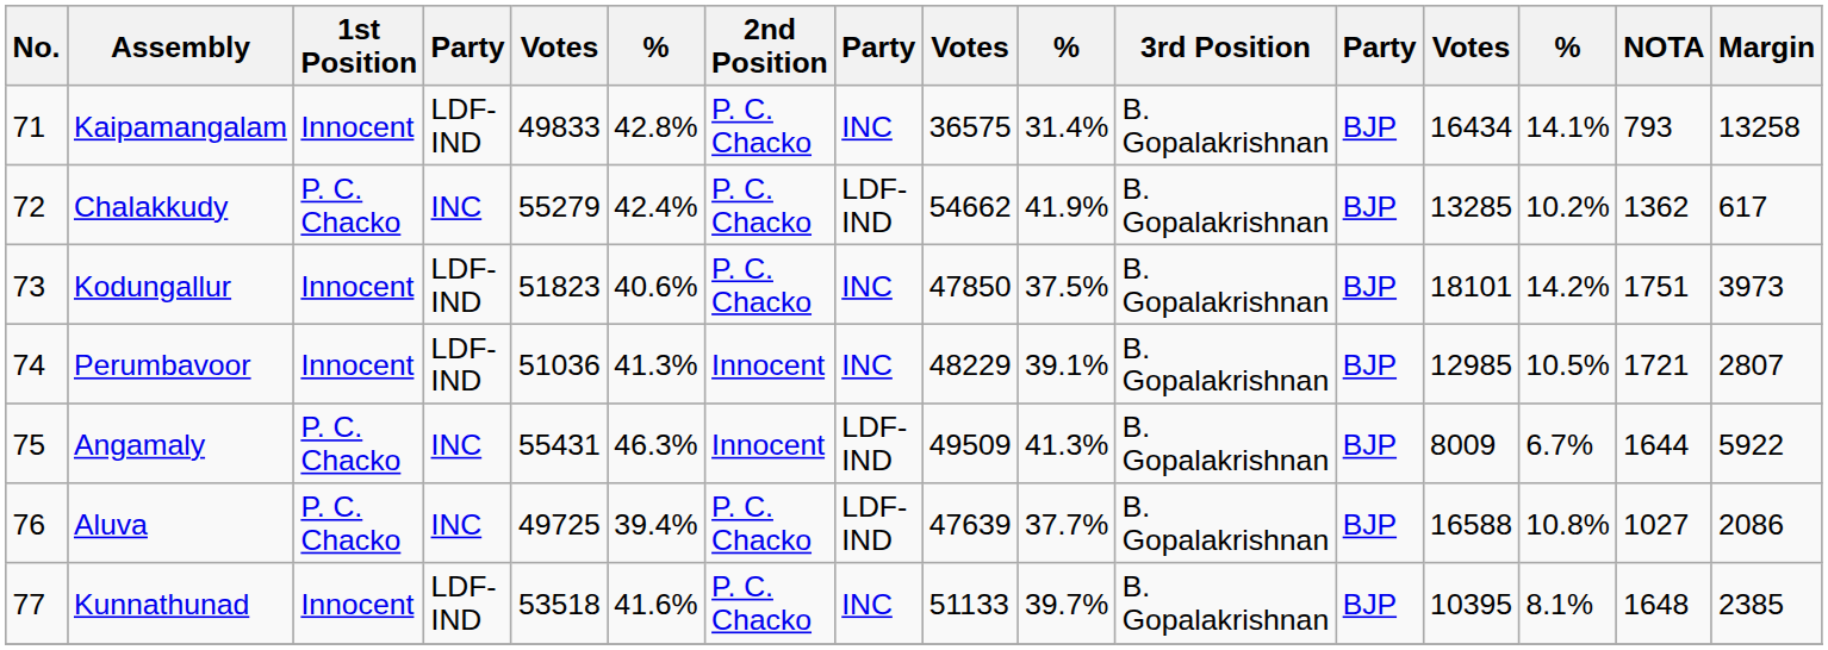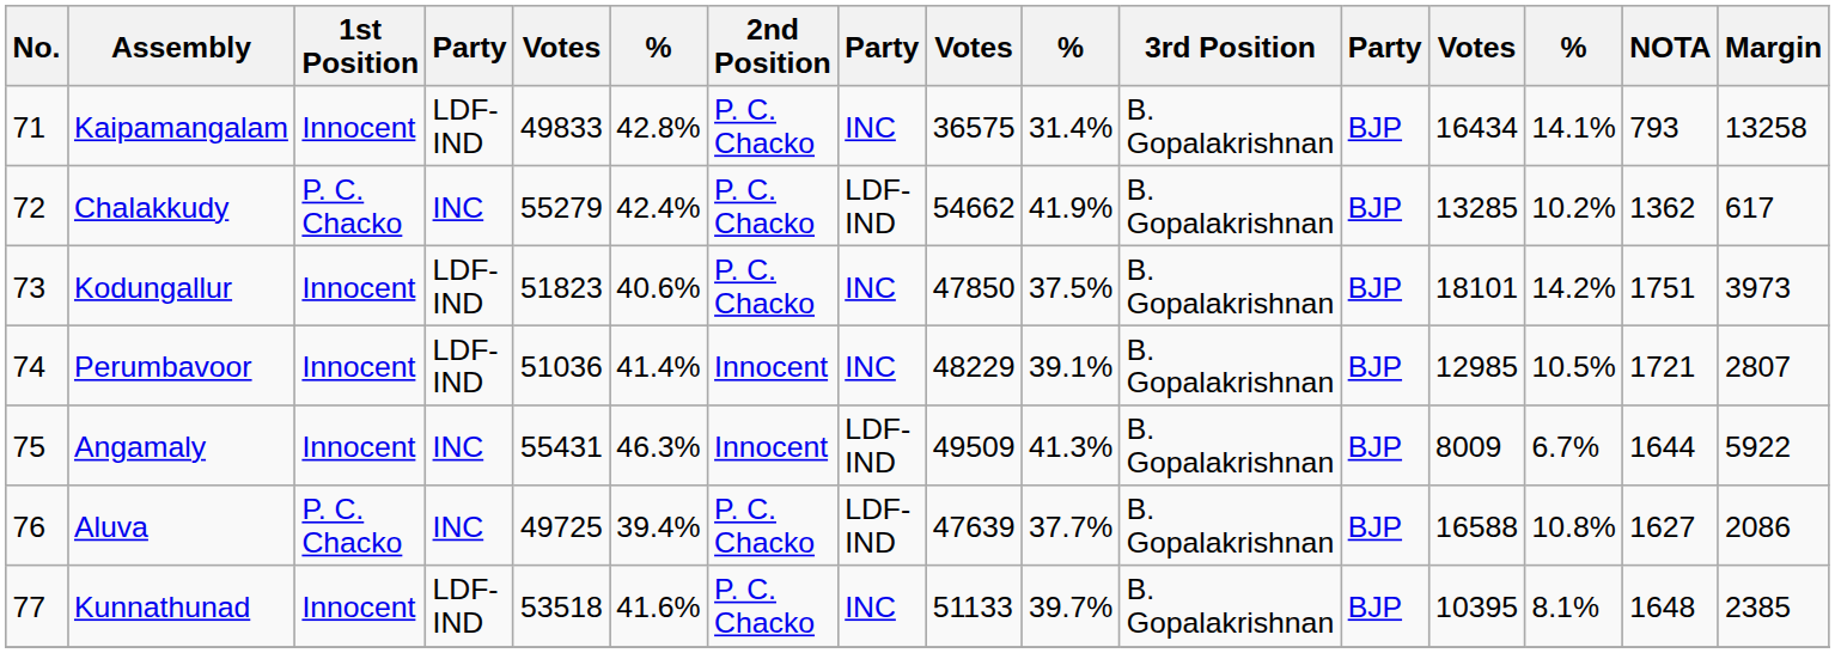Perumbavoor | column 6: 41.3% -> 41.4%
Angamaly | 1st Position: P. C. Chacko -> Innocent
Aluva | NOTA: 1027 -> 1627
